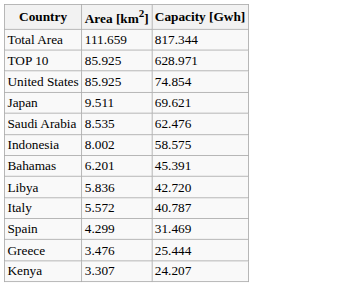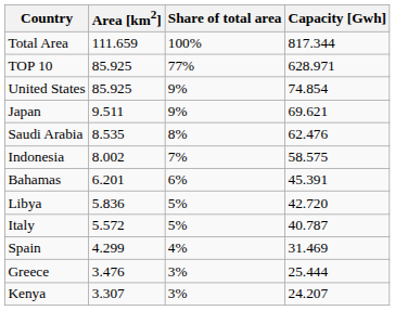+ column: Share of total area | 100% | 77% | 9% | 9% | 8% | 7% | 6% | 5% | 5% | 4% | 3% | 3%
